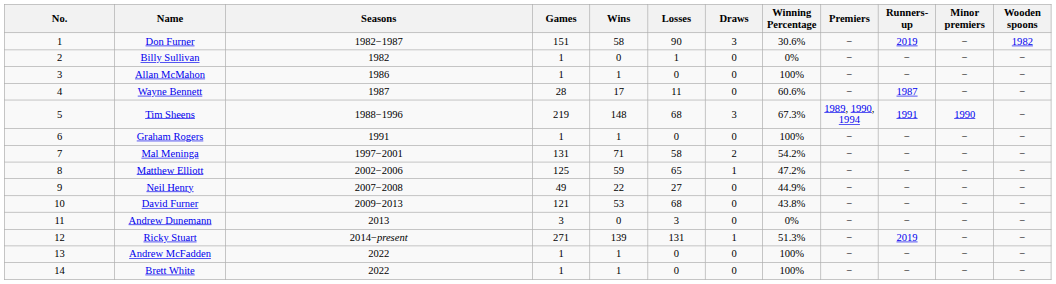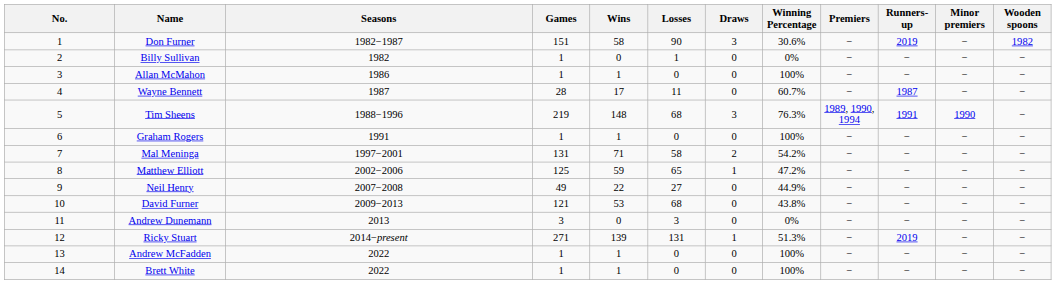Wayne Bennett | Winning Percentage: 60.6% -> 60.7%
Tim Sheens | Winning Percentage: 67.3% -> 76.3%
